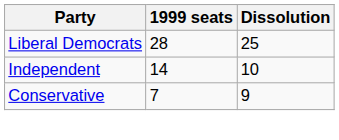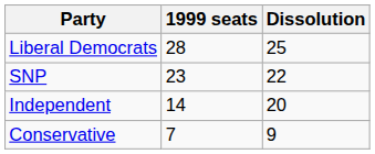+ row: SNP | 23 | 22
Independent | Dissolution: 10 -> 20
